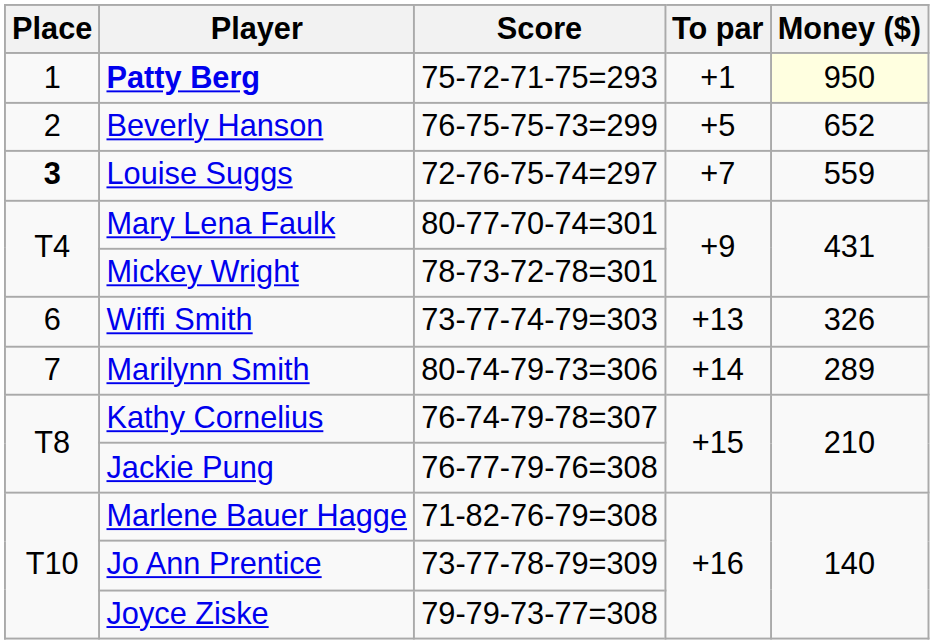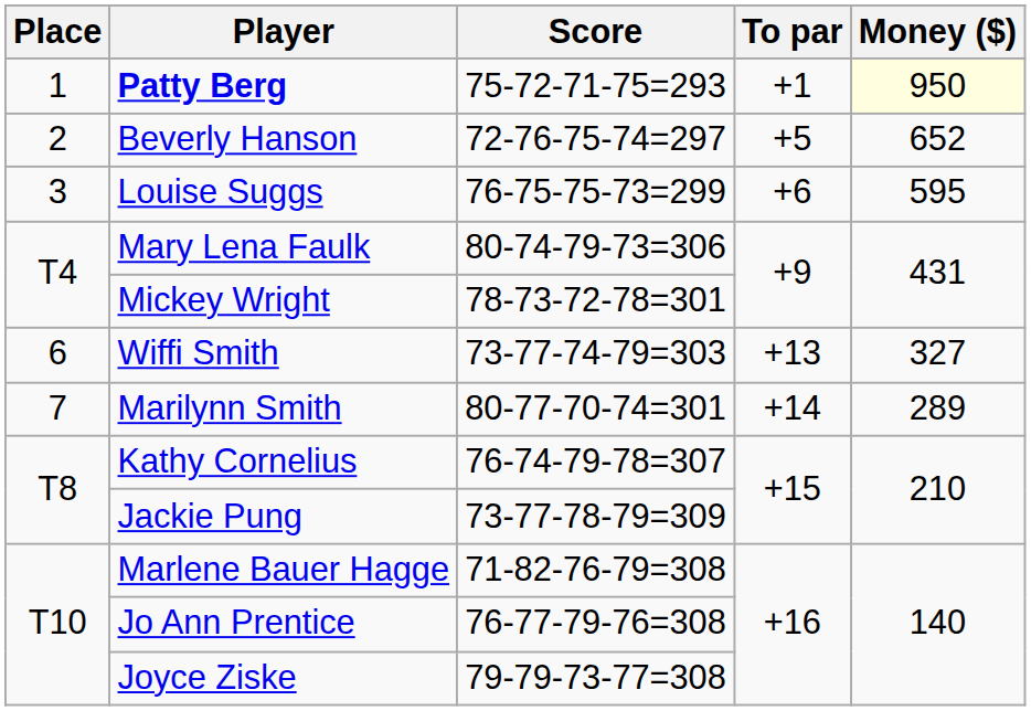Beverly Hanson | Score: 76-75-75-73=299 -> 72-76-75-74=297
Louise Suggs | Place: bold -> normal
Louise Suggs | Score: 72-76-75-74=297 -> 76-75-75-73=299
Louise Suggs | To par: +7 -> +6
Louise Suggs | Money ($): 559 -> 595
Mary Lena Faulk | Score: 80-77-70-74=301 -> 80-74-79-73=306
Wiffi Smith | Money ($): 326 -> 327
Marilynn Smith | Score: 80-74-79-73=306 -> 80-77-70-74=301
Jackie Pung | Score: 76-77-79-76=308 -> 73-77-78-79=309
Jo Ann Prentice | Score: 73-77-78-79=309 -> 76-77-79-76=308
